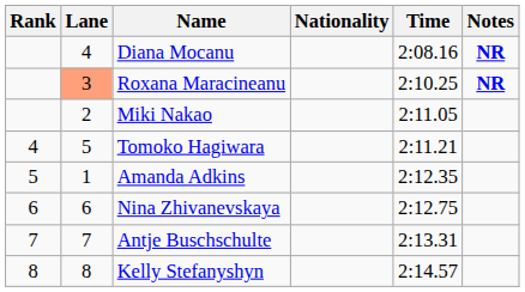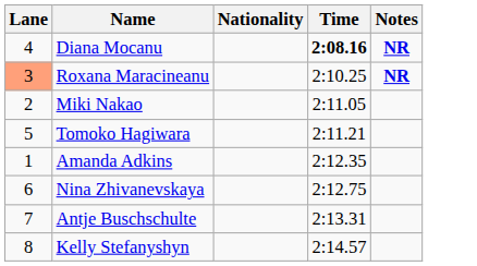- column: Rank | 4 | 5 | 6 | 7 | 8
Diana Mocanu | Time: normal -> bold
